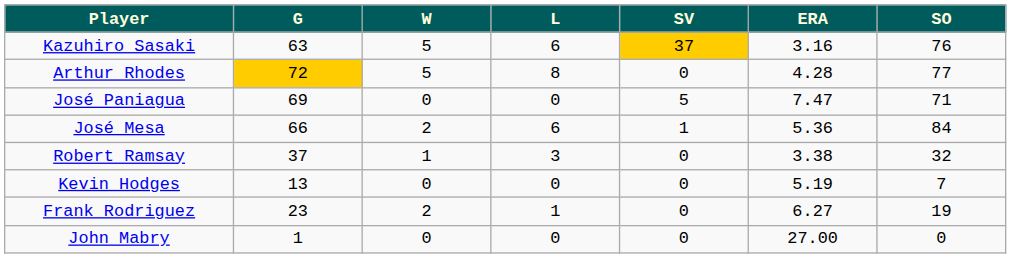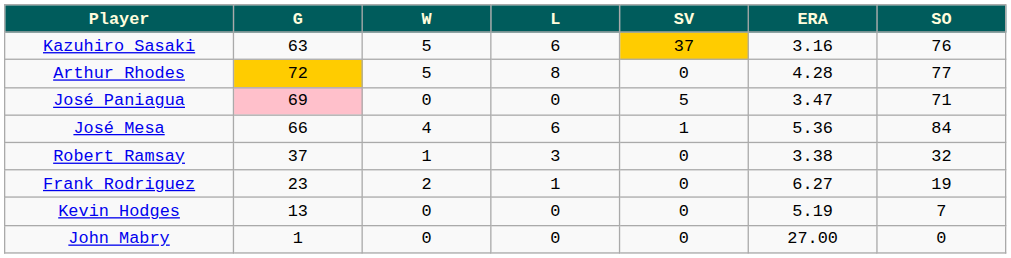José Paniagua | G: no background -> pink background
José Paniagua | ERA: 7.47 -> 3.47
José Mesa | W: 2 -> 4
rows swapped: Frank Rodriguez <-> Kevin Hodges
